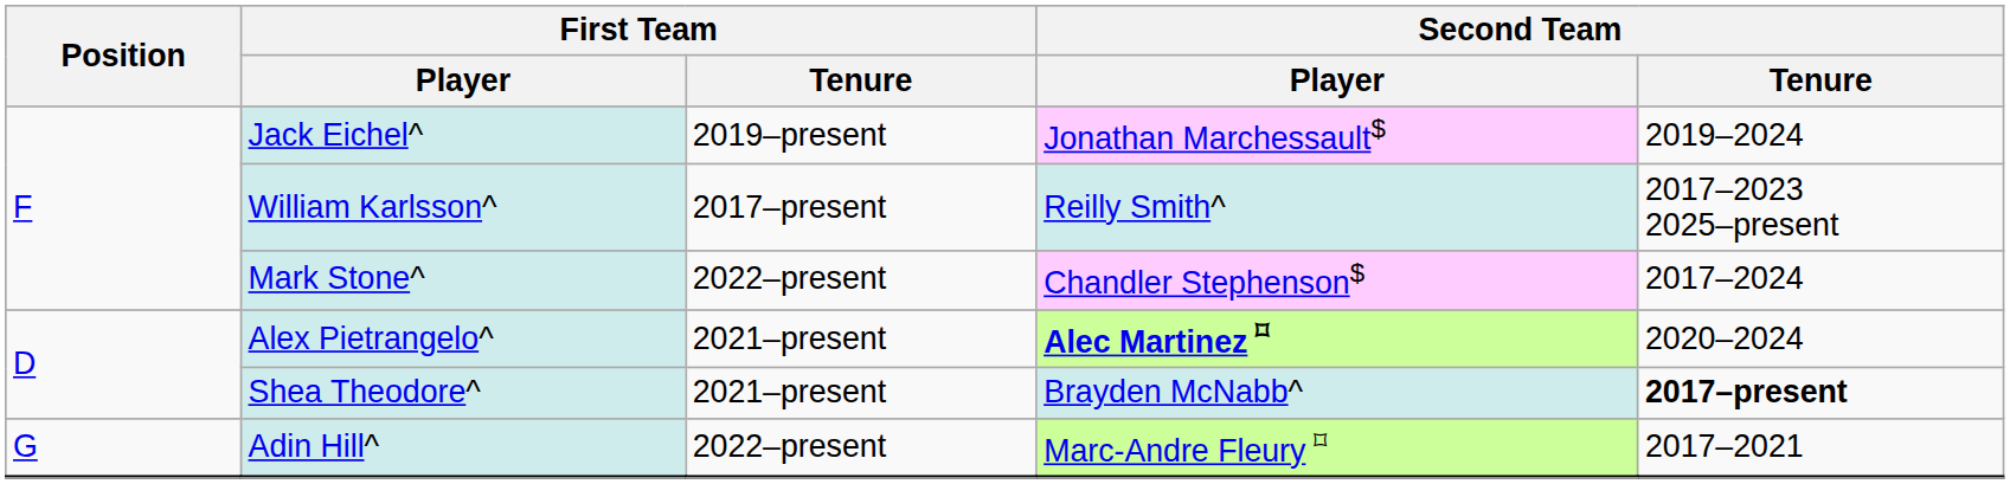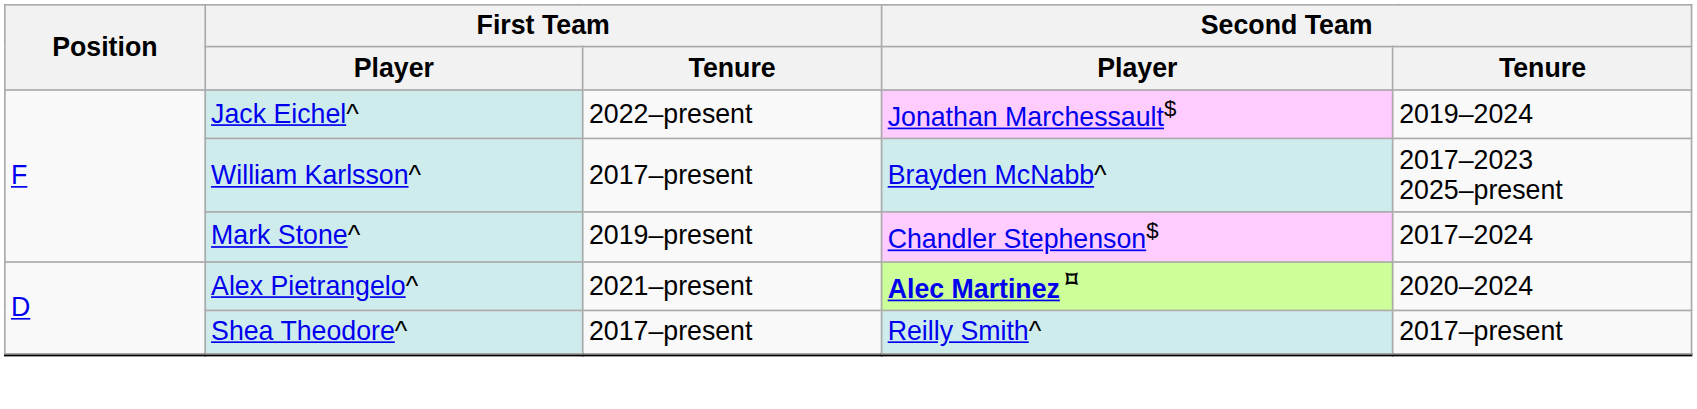Jack Eichel^ | First Team / Tenure: 2019–present -> 2022–present
William Karlsson^ | Second Team / Player: Reilly Smith^ -> Brayden McNabb^
Mark Stone^ | First Team / Tenure: 2022–present -> 2019–present
Shea Theodore^ | First Team / Tenure: 2021–present -> 2017–present
Shea Theodore^ | Second Team / Player: Brayden McNabb^ -> Reilly Smith^
Shea Theodore^ | Second Team / Tenure: bold -> normal
- row: G | Adin Hill^ | 2022–present | Marc-Andre Fleury ⌑ | 2017–2021
